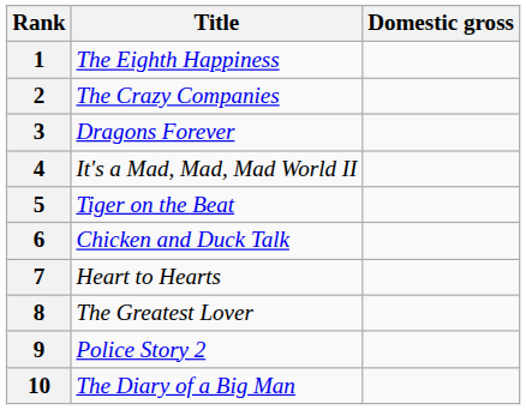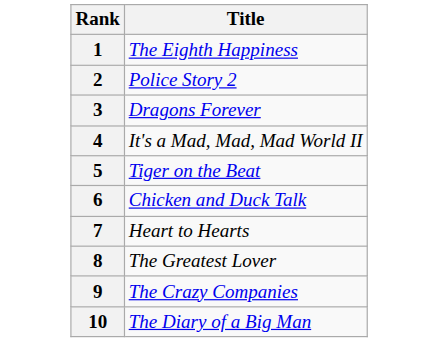- column: Domestic gross
2 | Title: The Crazy Companies -> Police Story 2
9 | Title: Police Story 2 -> The Crazy Companies
